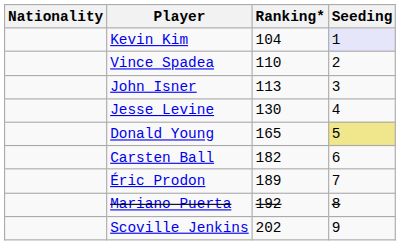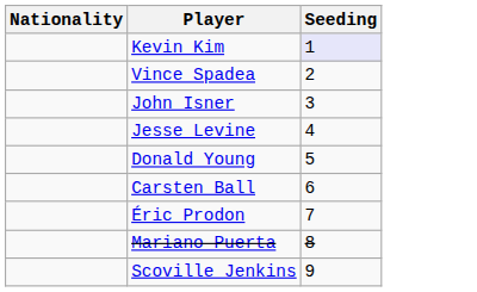- column: Ranking* | 104 | 110 | 113 | 130 | 165 | 182 | 189 | 192 | 202
Donald Young | Seeding: khaki background -> no background
